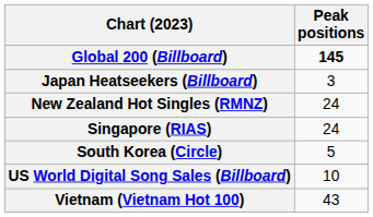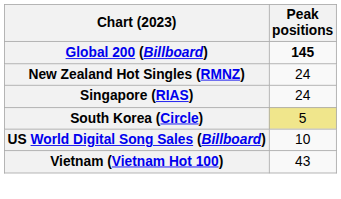- row: Japan Heatseekers (Billboard) | 3
South Korea (Circle) | Peak positions: no background -> khaki background
